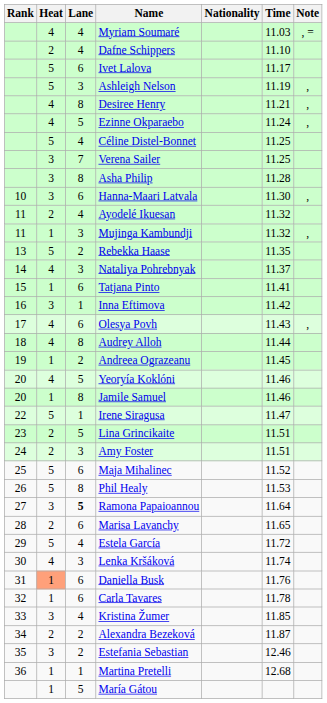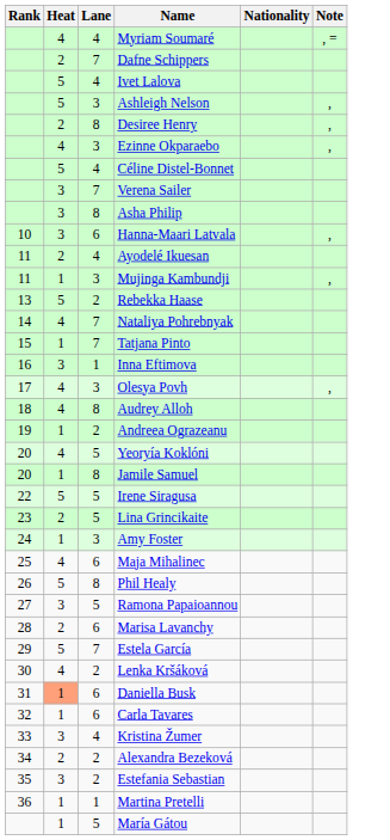- column: Time | 11.03 | 11.10 | 11.17 | 11.19 | 11.21 | 11.24 | 11.25 | 11.25 | 11.28 | 11.30 | 11.32 | 11.32 | 11.35 | 11.37 | 11.41 | 11.42 | 11.43 | 11.44 | 11.45 | 11.46 | 11.46 | 11.47 | 11.51 | 11.51 | 11.52 | 11.53 | 11.64 | 11.65 | 11.72 | 11.74 | 11.76 | 11.78 | 11.85 | 11.87 | 12.46 | 12.68
Dafne Schippers | Lane: 4 -> 7
Ivet Lalova | Lane: 6 -> 4
Desiree Henry | Heat: 4 -> 2
Ezinne Okparaebo | Lane: 5 -> 3
Nataliya Pohrebnyak | Lane: 3 -> 7
Tatjana Pinto | Lane: 6 -> 7
Olesya Povh | Lane: 6 -> 3
Irene Siragusa | Lane: 1 -> 5
Amy Foster | Heat: 2 -> 1
Maja Mihalinec | Heat: 5 -> 4
Ramona Papaioannou | Lane: bold -> normal
Estela García | Lane: 4 -> 7
Lenka Kršáková | Lane: 3 -> 2
